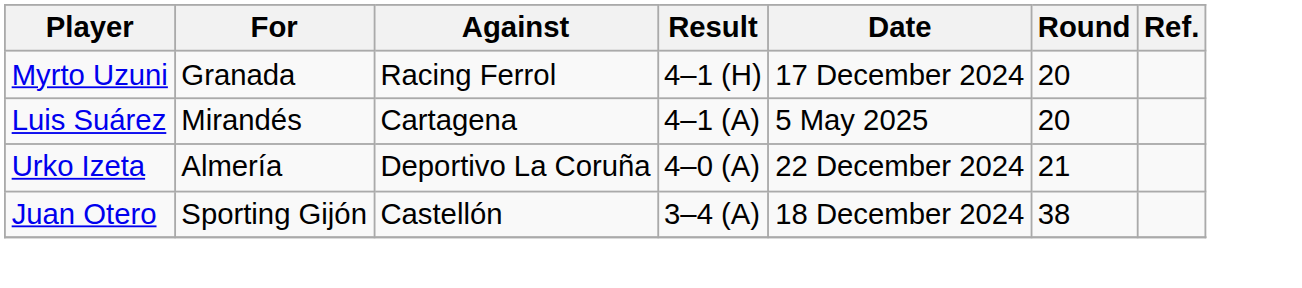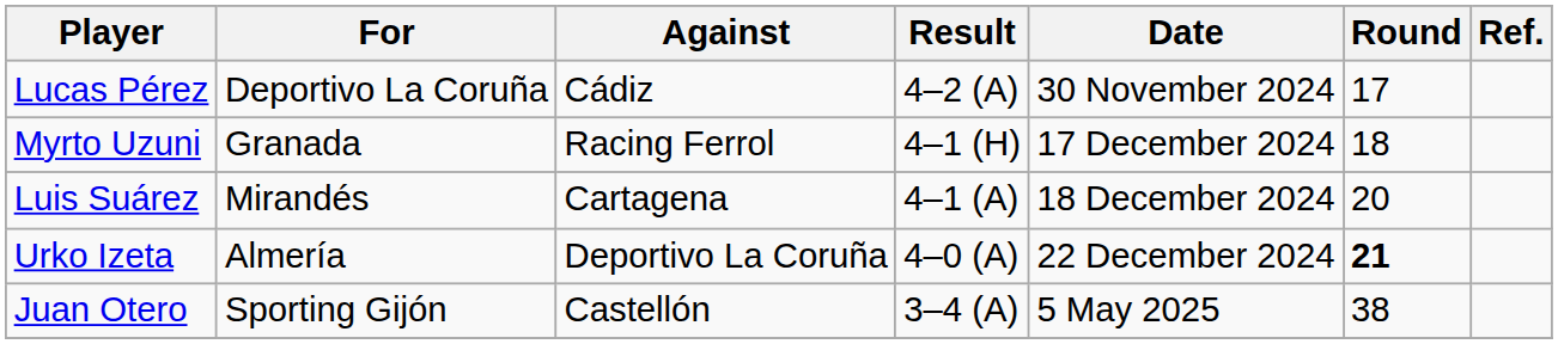+ row: Lucas Pérez | Deportivo La Coruña | Cádiz | 4–2 (A) | 30 November 2024 | 17
Myrto Uzuni | Round: 20 -> 18
Luis Suárez | Date: 5 May 2025 -> 18 December 2024
Urko Izeta | Round: normal -> bold
Juan Otero | Date: 18 December 2024 -> 5 May 2025
